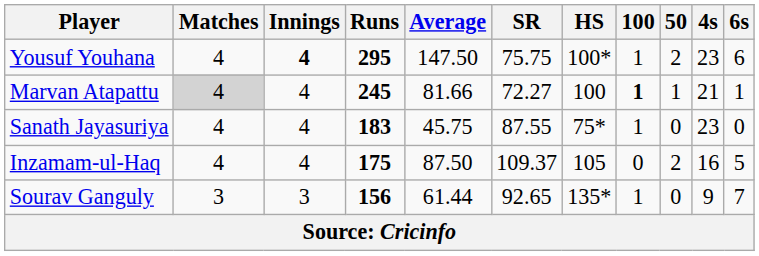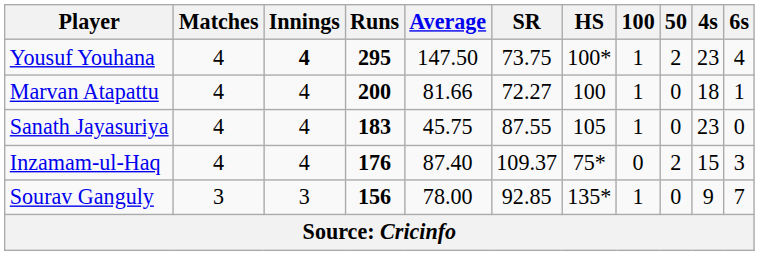Yousuf Youhana | SR: 75.75 -> 73.75
Yousuf Youhana | 6s: 6 -> 4
Marvan Atapattu | Matches: lightgrey background -> no background
Marvan Atapattu | Runs: 245 -> 200
Marvan Atapattu | 100: bold -> normal
Marvan Atapattu | 50: 1 -> 0
Marvan Atapattu | 4s: 21 -> 18
Sanath Jayasuriya | HS: 75* -> 105
Inzamam-ul-Haq | Runs: 175 -> 176
Inzamam-ul-Haq | Average: 87.50 -> 87.40
Inzamam-ul-Haq | HS: 105 -> 75*
Inzamam-ul-Haq | 4s: 16 -> 15
Inzamam-ul-Haq | 6s: 5 -> 3
Sourav Ganguly | Average: 61.44 -> 78.00
Sourav Ganguly | SR: 92.65 -> 92.85
